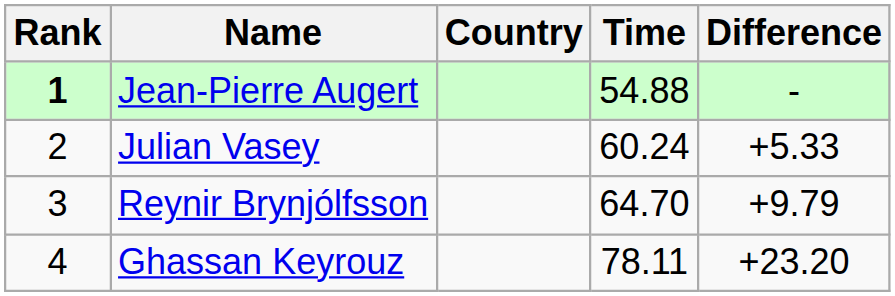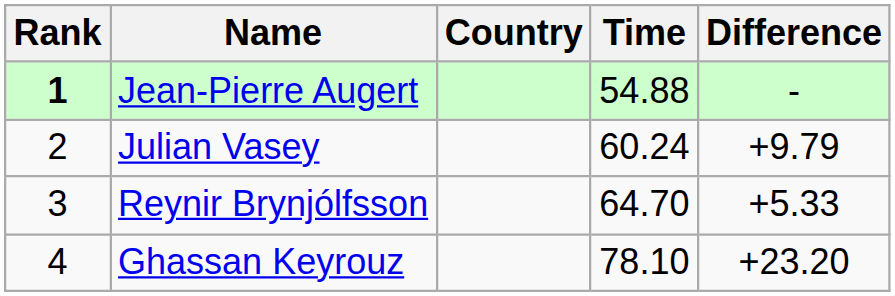Julian Vasey | Difference: +5.33 -> +9.79
Reynir Brynjólfsson | Difference: +9.79 -> +5.33
Ghassan Keyrouz | Time: 78.11 -> 78.10
